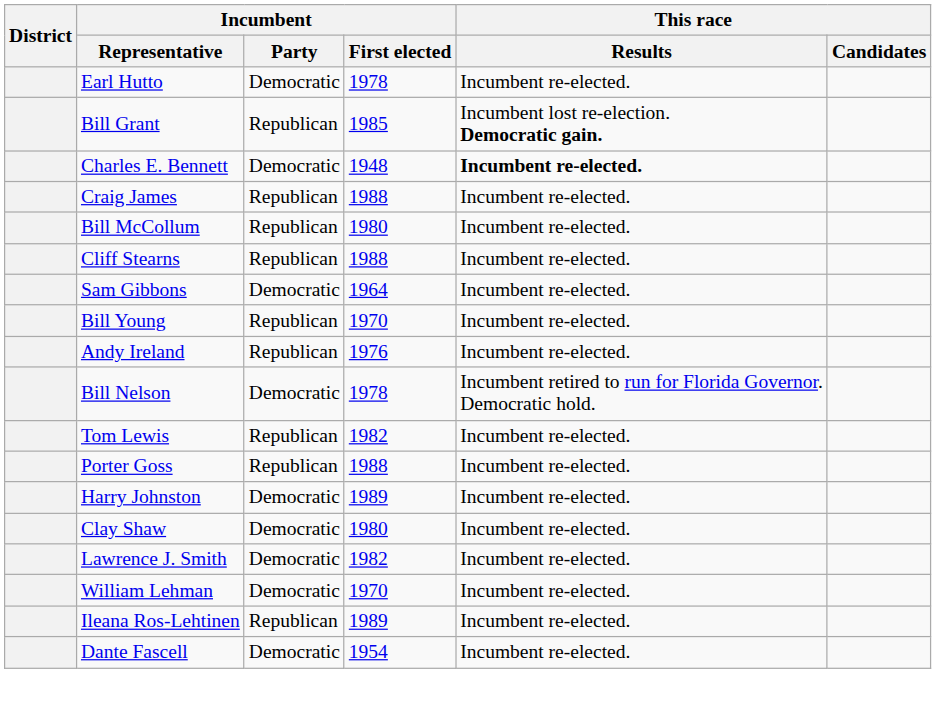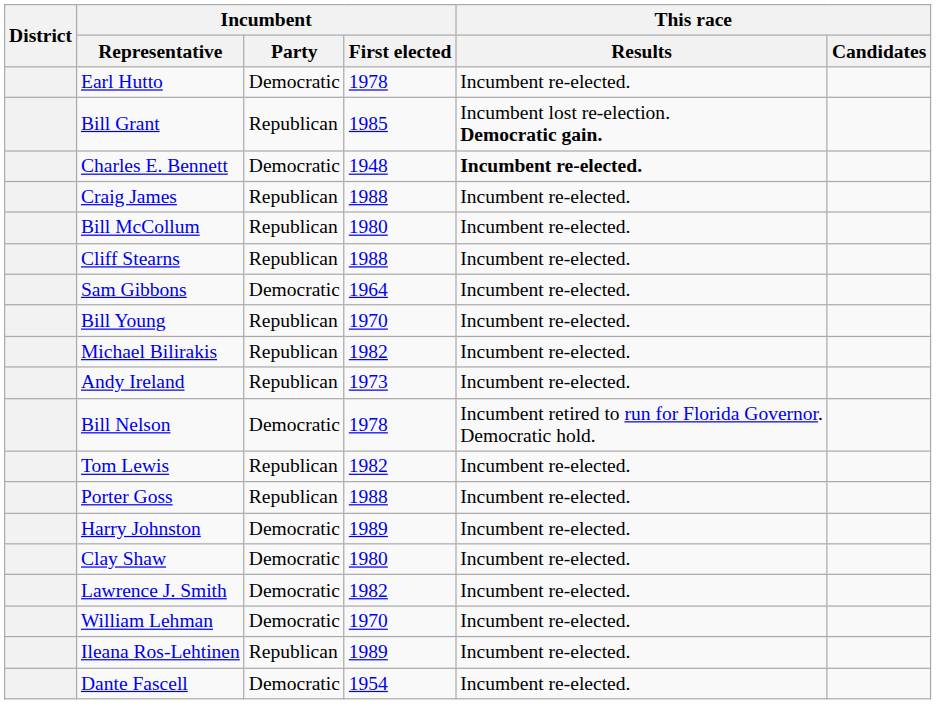+ row: Michael Bilirakis | Republican | 1982 | Incumbent re-elected.
Andy Ireland | Incumbent / First elected: 1976 -> 1973
